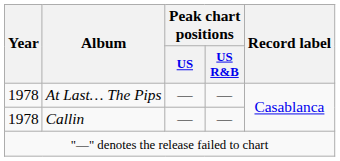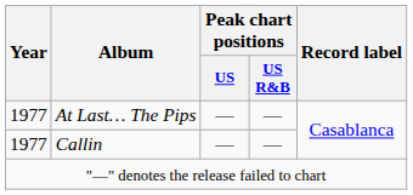At Last… The Pips | Year: 1978 -> 1977
Callin | Year: 1978 -> 1977
